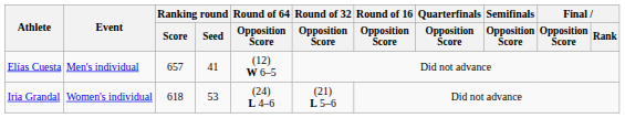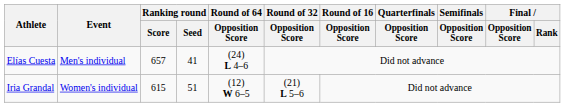Elías Cuesta | Round of 64 / Opposition Score: (12) W 6–5 -> (24) L 4–6
Iria Grandal | Ranking round / Score: 618 -> 615
Iria Grandal | Ranking round / Seed: 53 -> 51
Iria Grandal | Round of 64 / Opposition Score: (24) L 4–6 -> (12) W 6–5
